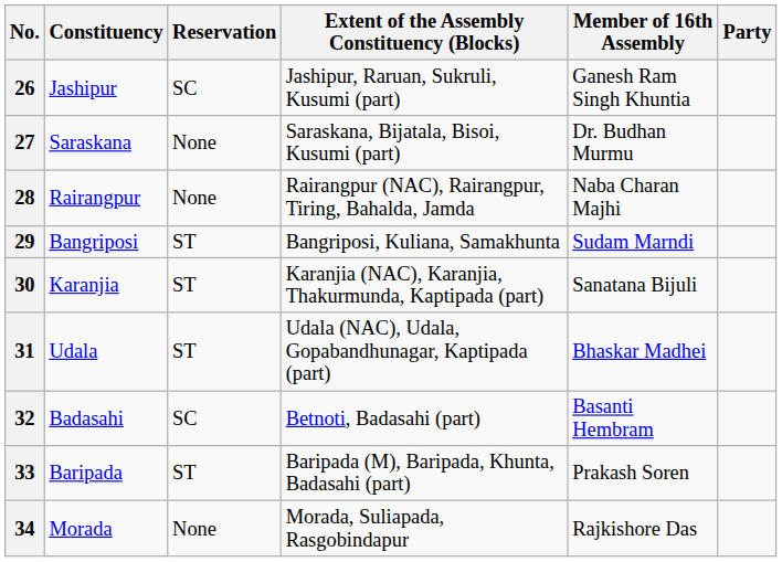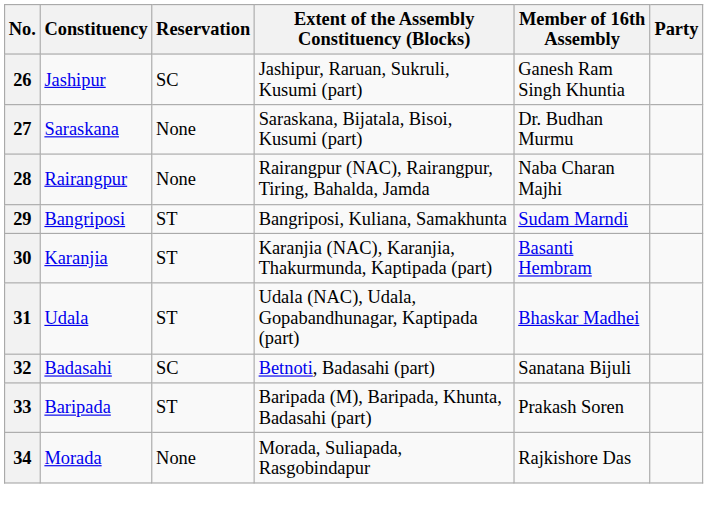30 | Member of 16th Assembly: Sanatana Bijuli -> Basanti Hembram
32 | Member of 16th Assembly: Basanti Hembram -> Sanatana Bijuli
